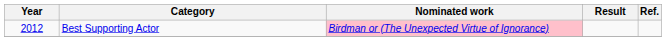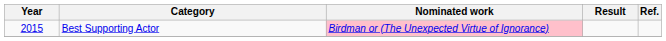Best Supporting Actor | Year: 2012 -> 2015
